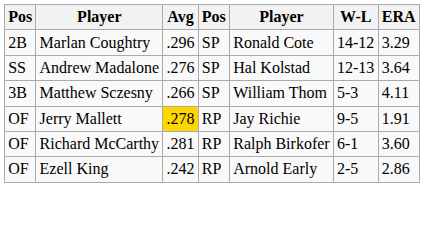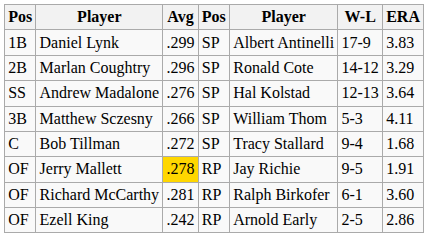+ row: 1B | Daniel Lynk | .299 | SP | Albert Antinelli | 17-9 | 3.83
+ row: C | Bob Tillman | .272 | SP | Tracy Stallard | 9-4 | 1.68
